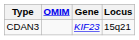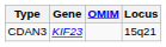columns swapped: OMIM <-> Gene
